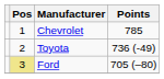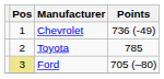Chevrolet | Points: 785 -> 736 (-49)
Toyota | Points: 736 (-49) -> 785
